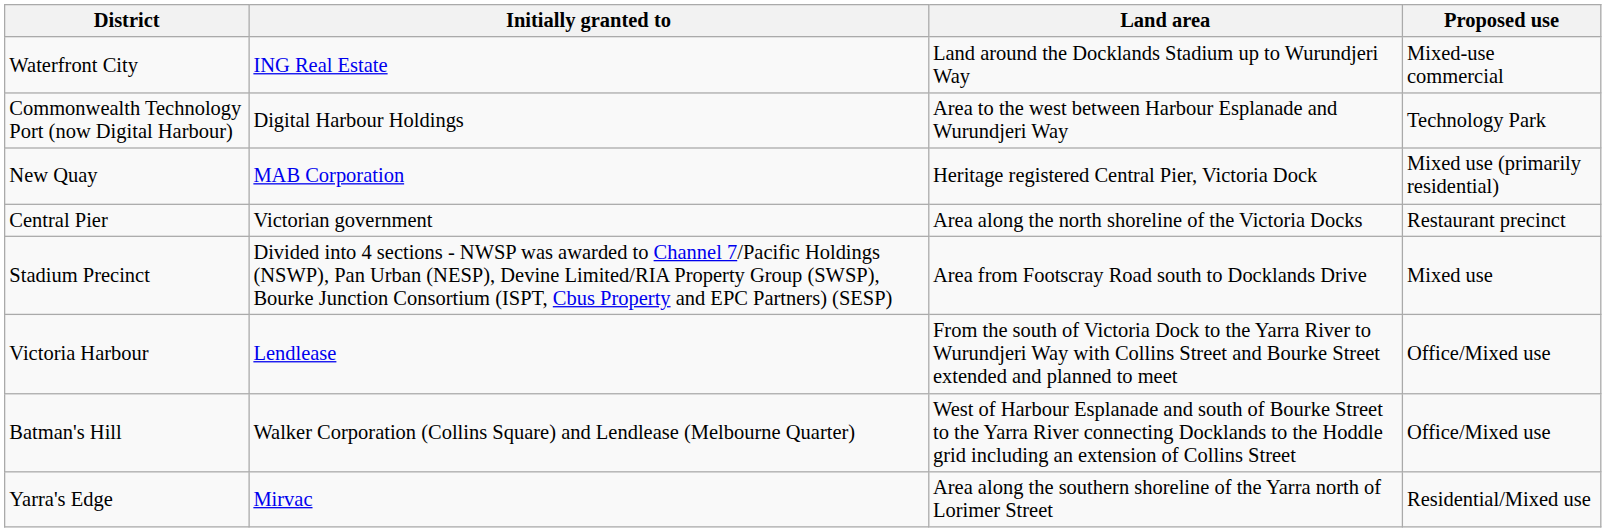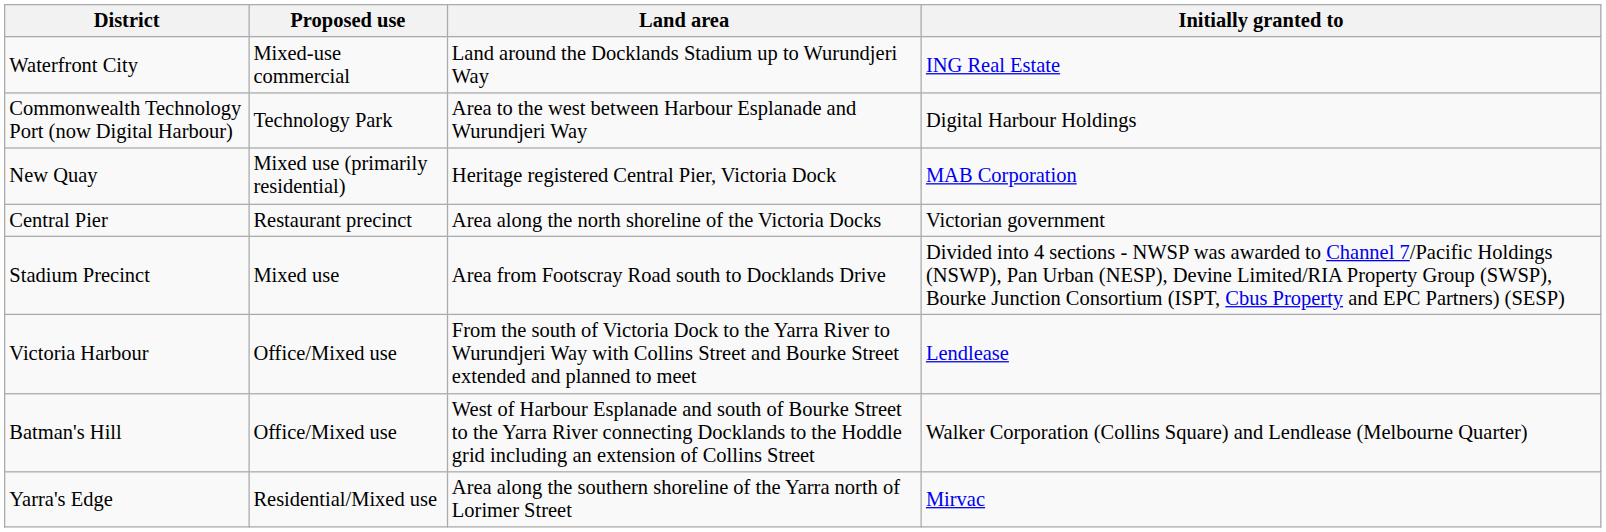columns swapped: Proposed use <-> Initially granted to
